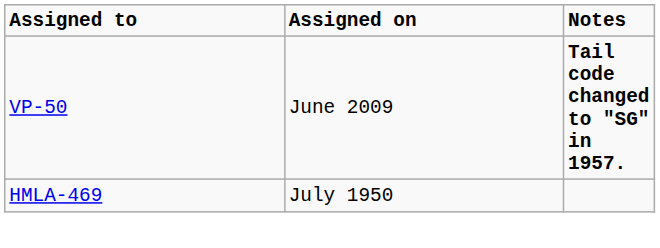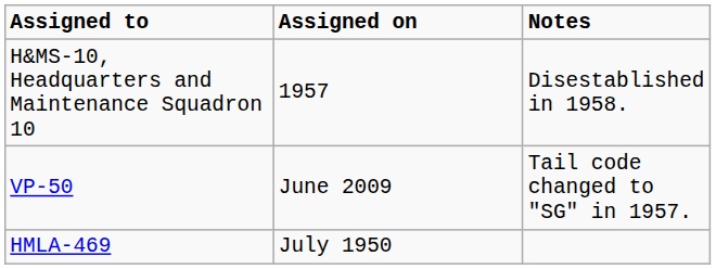+ row: H&MS-10, Headquarters and Maintenance Squadron 10 | 1957 | Disestablished in 1958.
VP-50 | Notes: bold -> normal
